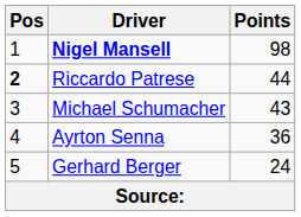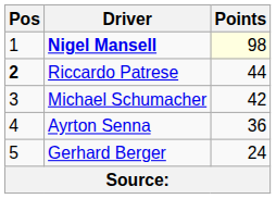Nigel Mansell | Points: no background -> lightyellow background
Michael Schumacher | Points: 43 -> 42
